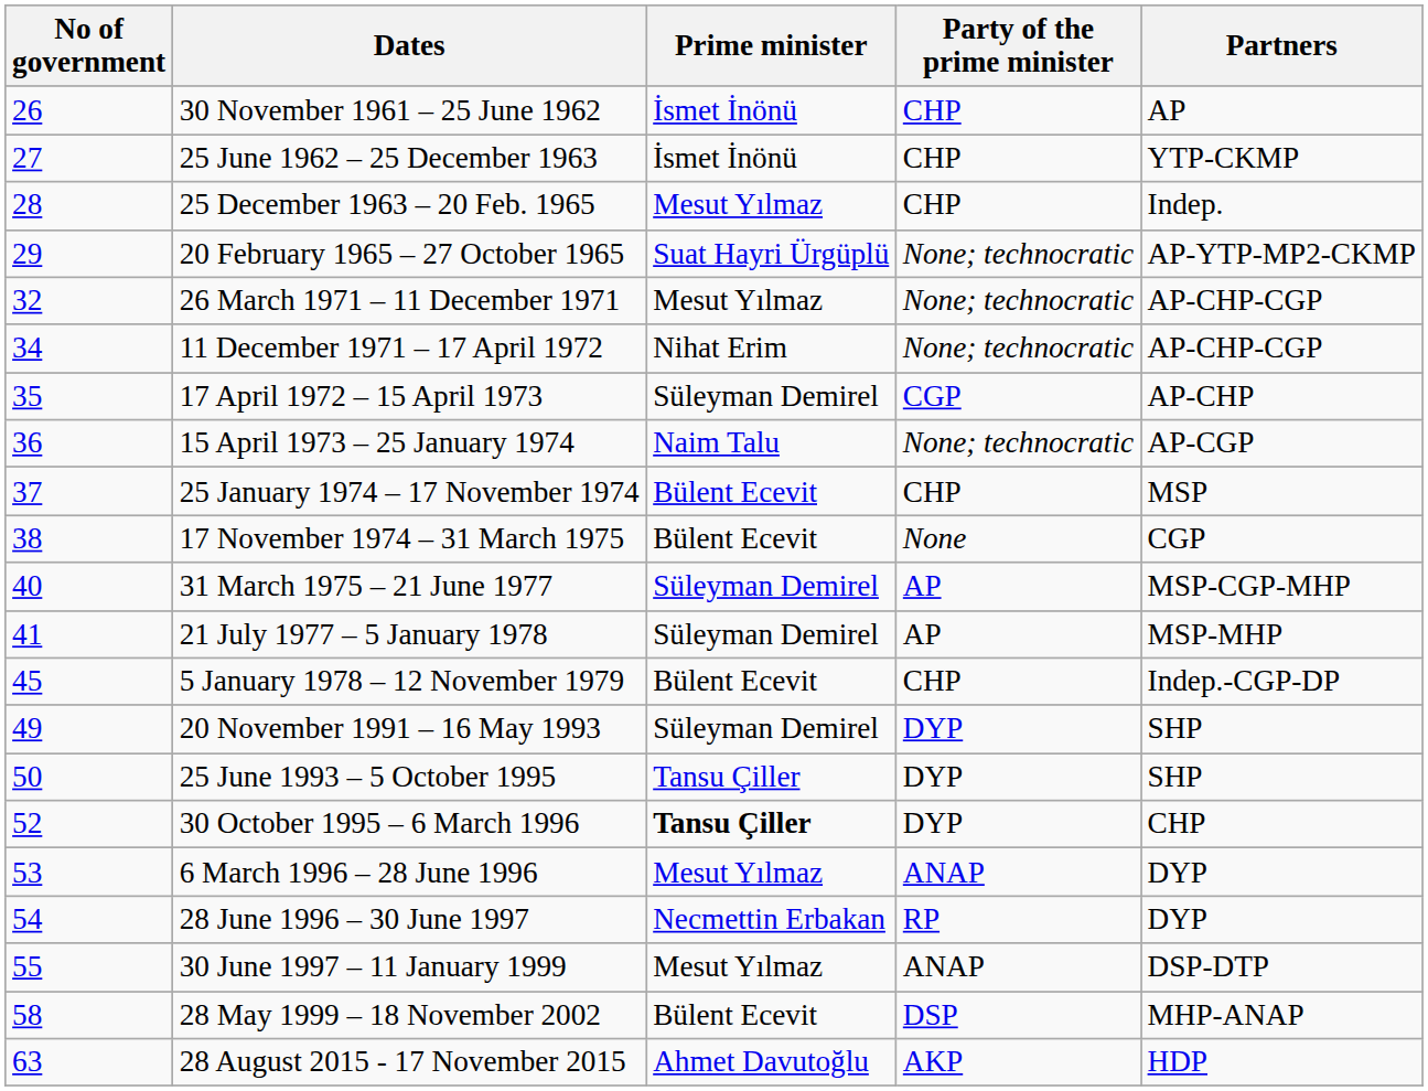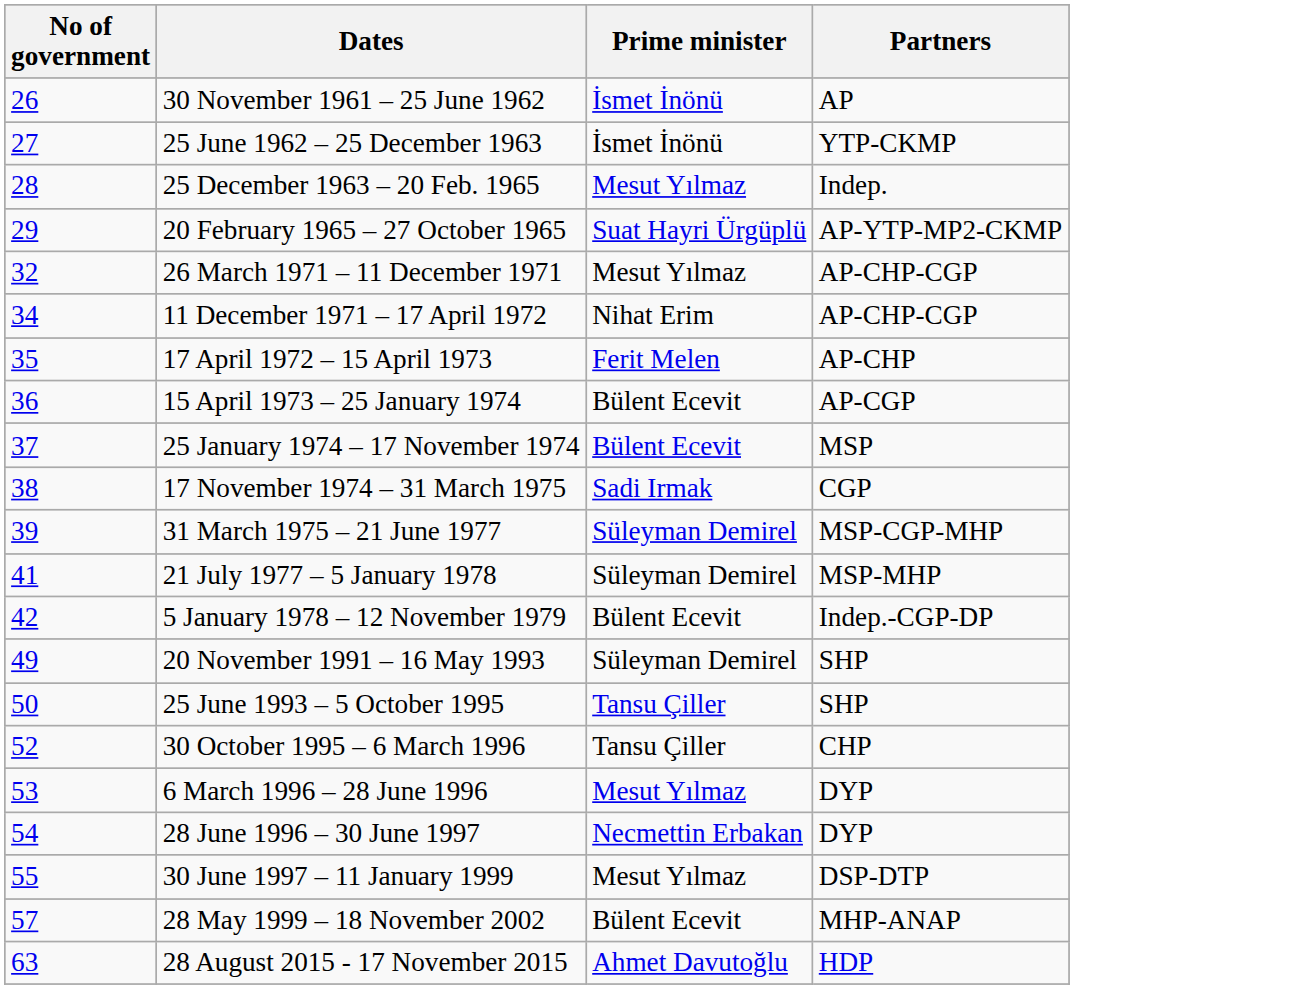- column: Party of the prime minister | CHP | CHP | CHP | None; technocratic | None; technocratic | None; technocratic | CGP | None; technocratic | CHP | None | AP | AP | CHP | DYP | DYP | DYP | ANAP | RP | ANAP | DSP | AKP
17 April 1972 – 15 April 1973 | Prime minister: Süleyman Demirel -> Ferit Melen
15 April 1973 – 25 January 1974 | Prime minister: Naim Talu -> Bülent Ecevit
17 November 1974 – 31 March 1975 | Prime minister: Bülent Ecevit -> Sadi Irmak
31 March 1975 – 21 June 1977 | No of government: 40 -> 39
5 January 1978 – 12 November 1979 | No of government: 45 -> 42
30 October 1995 – 6 March 1996 | Prime minister: bold -> normal
28 May 1999 – 18 November 2002 | No of government: 58 -> 57
